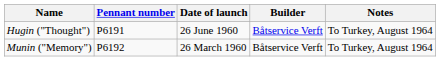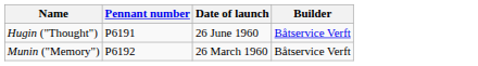- column: Notes | To Turkey, August 1964 | To Turkey, August 1964
